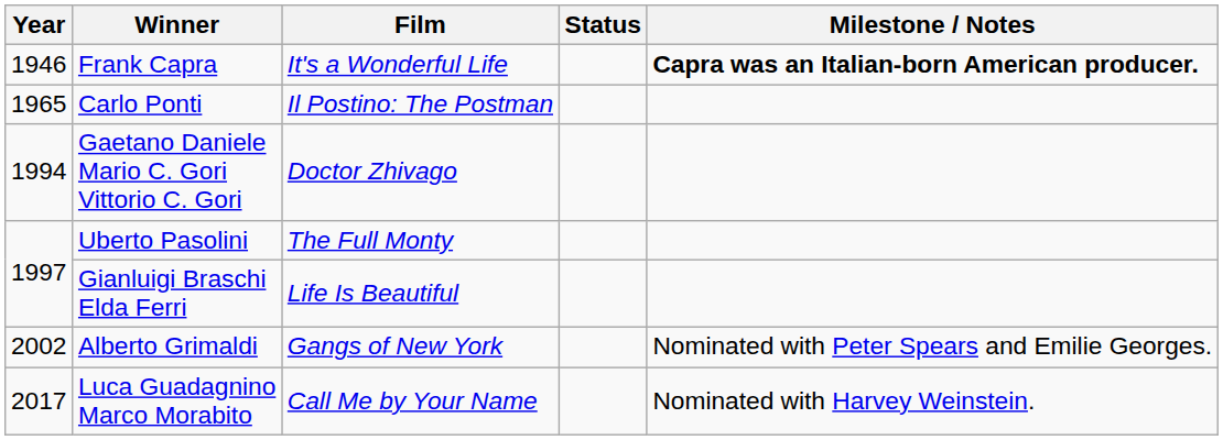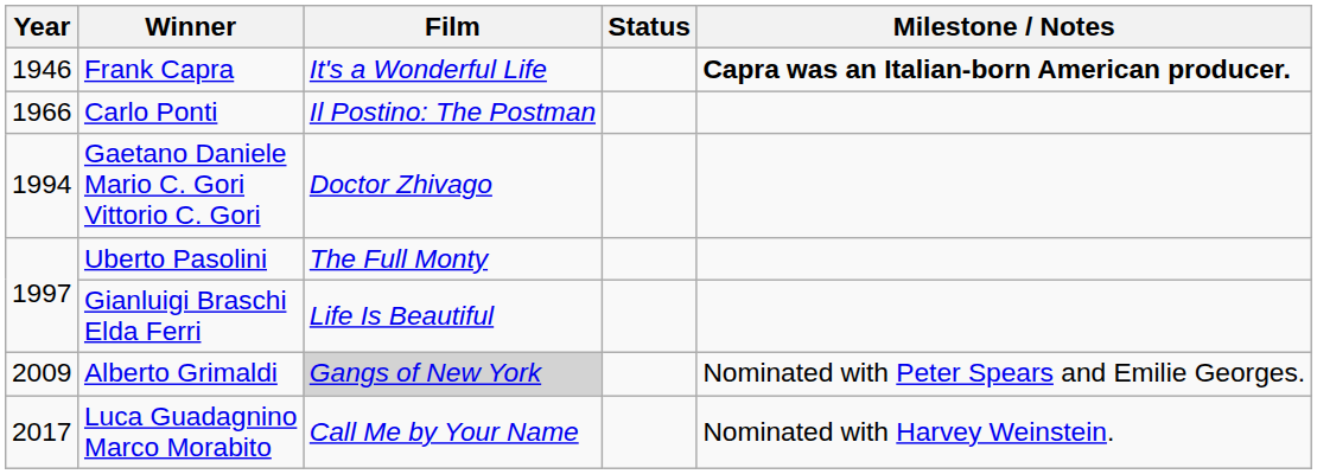Carlo Ponti | Year: 1965 -> 1966
Alberto Grimaldi | Year: 2002 -> 2009
Alberto Grimaldi | Film: no background -> lightgrey background
